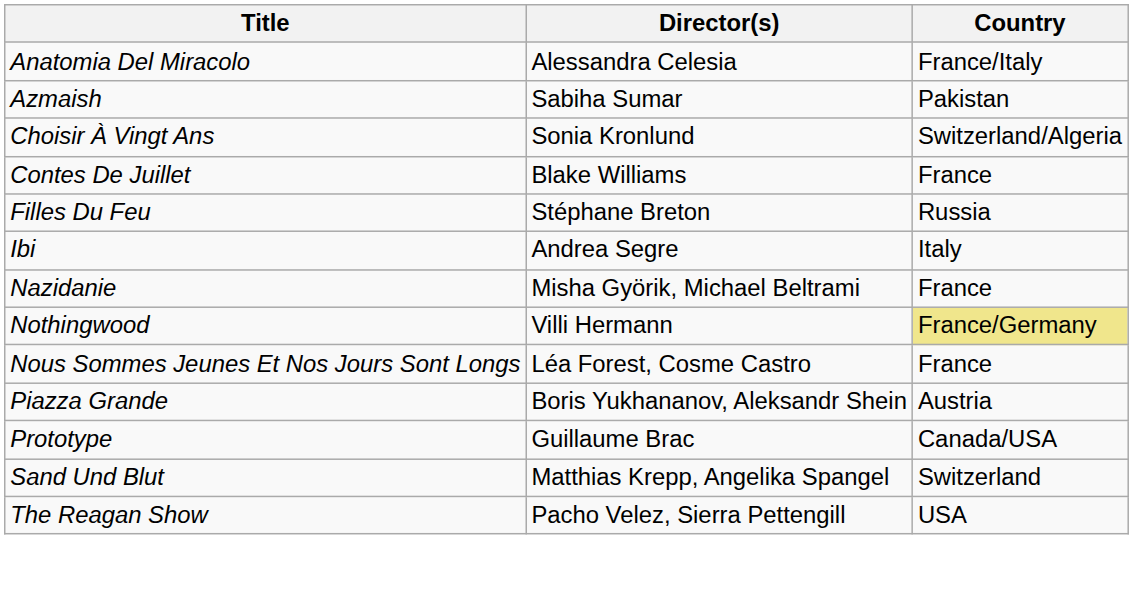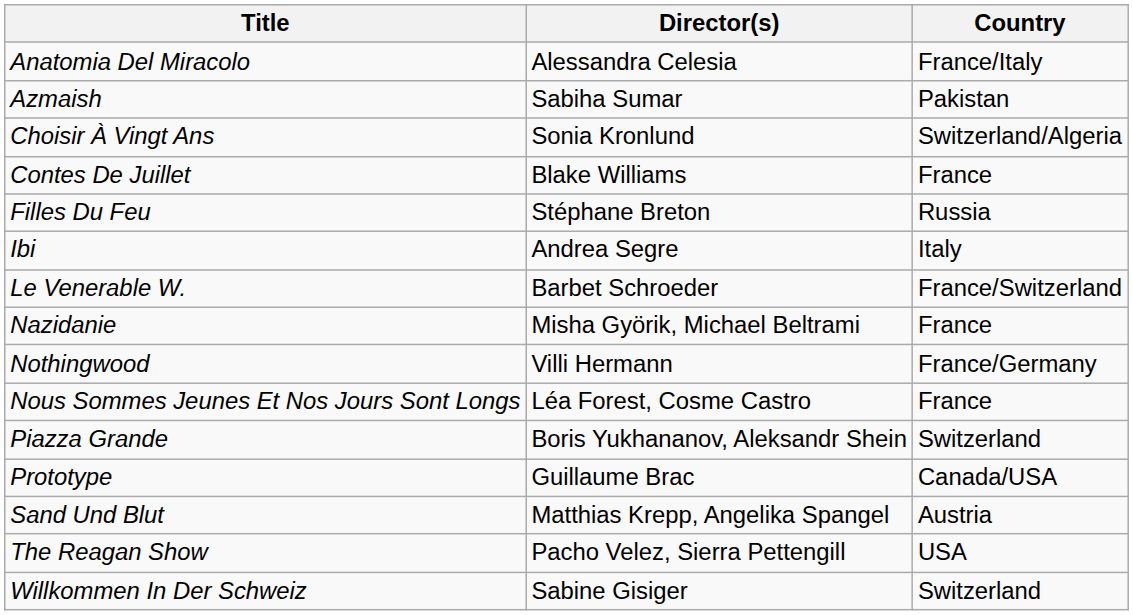+ row: Le Venerable W. | Barbet Schroeder | France/Switzerland
Nothingwood | Country: khaki background -> no background
Piazza Grande | Country: Austria -> Switzerland
Sand Und Blut | Country: Switzerland -> Austria
+ row: Willkommen In Der Schweiz | Sabine Gisiger | Switzerland
